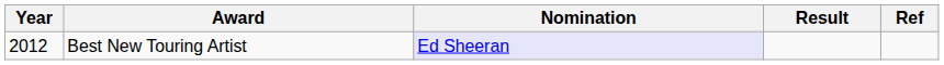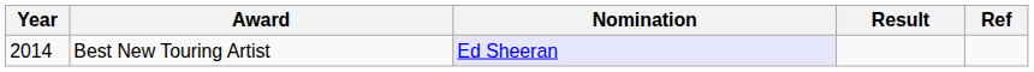Best New Touring Artist | Year: 2012 -> 2014
